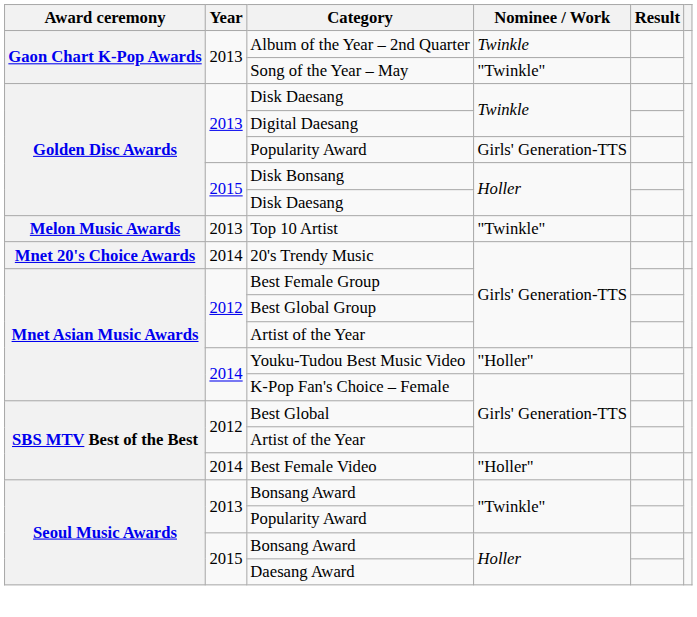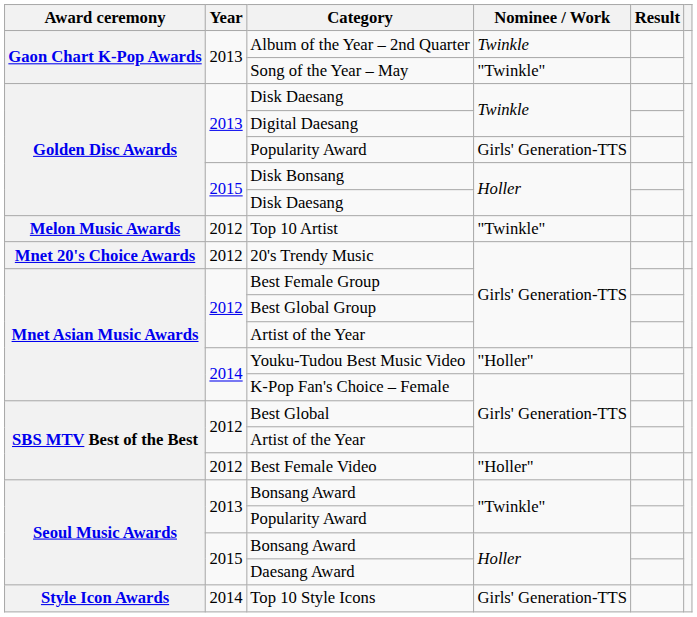Top 10 Artist | Year: 2013 -> 2012
20's Trendy Music | Year: 2014 -> 2012
Best Female Video | Year: 2014 -> 2012
+ row: Style Icon Awards | 2014 | Top 10 Style Icons | Girls' Generation-TTS
